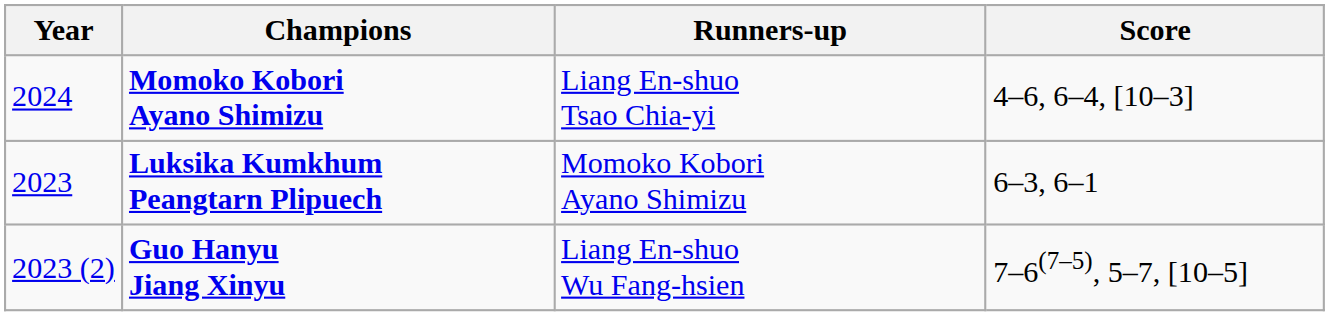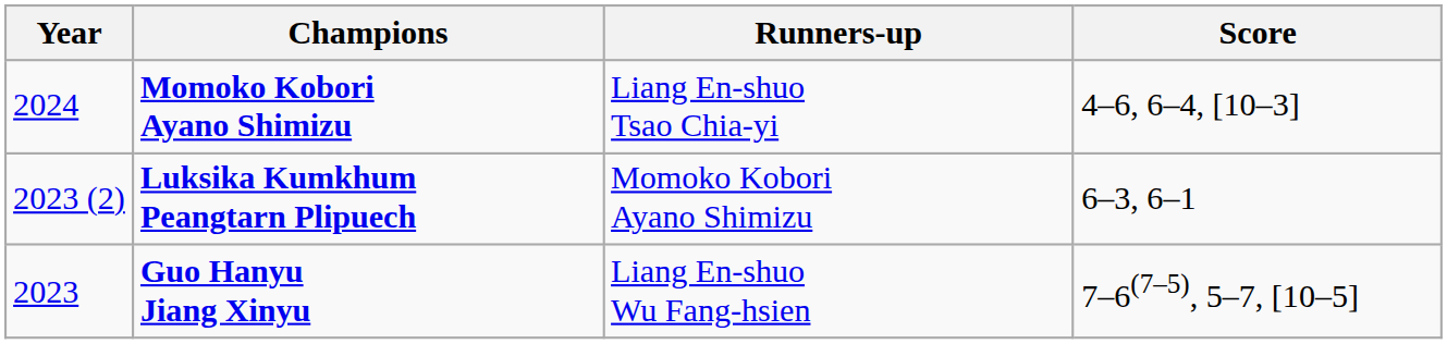Luksika Kumkhum Peangtarn Plipuech | Year: 2023 -> 2023 (2)
Guo Hanyu Jiang Xinyu | Year: 2023 (2) -> 2023
